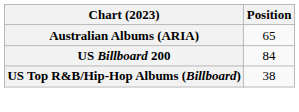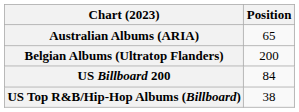+ row: Belgian Albums (Ultratop Flanders) | 200
